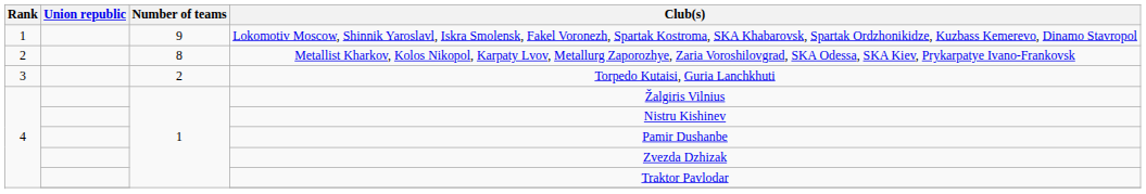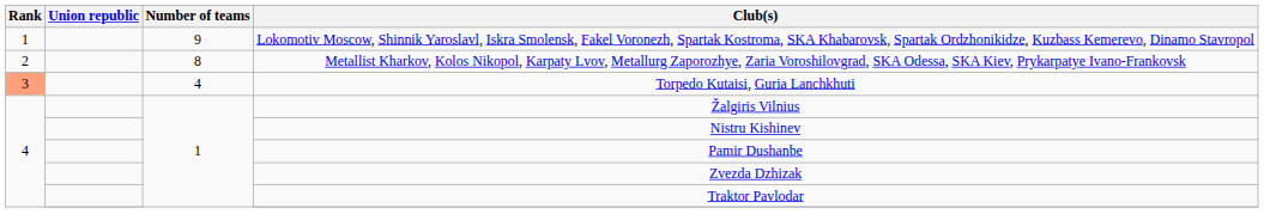Torpedo Kutaisi, Guria Lanchkhuti | Rank: no background -> lightsalmon background
Torpedo Kutaisi, Guria Lanchkhuti | Number of teams: 2 -> 4
